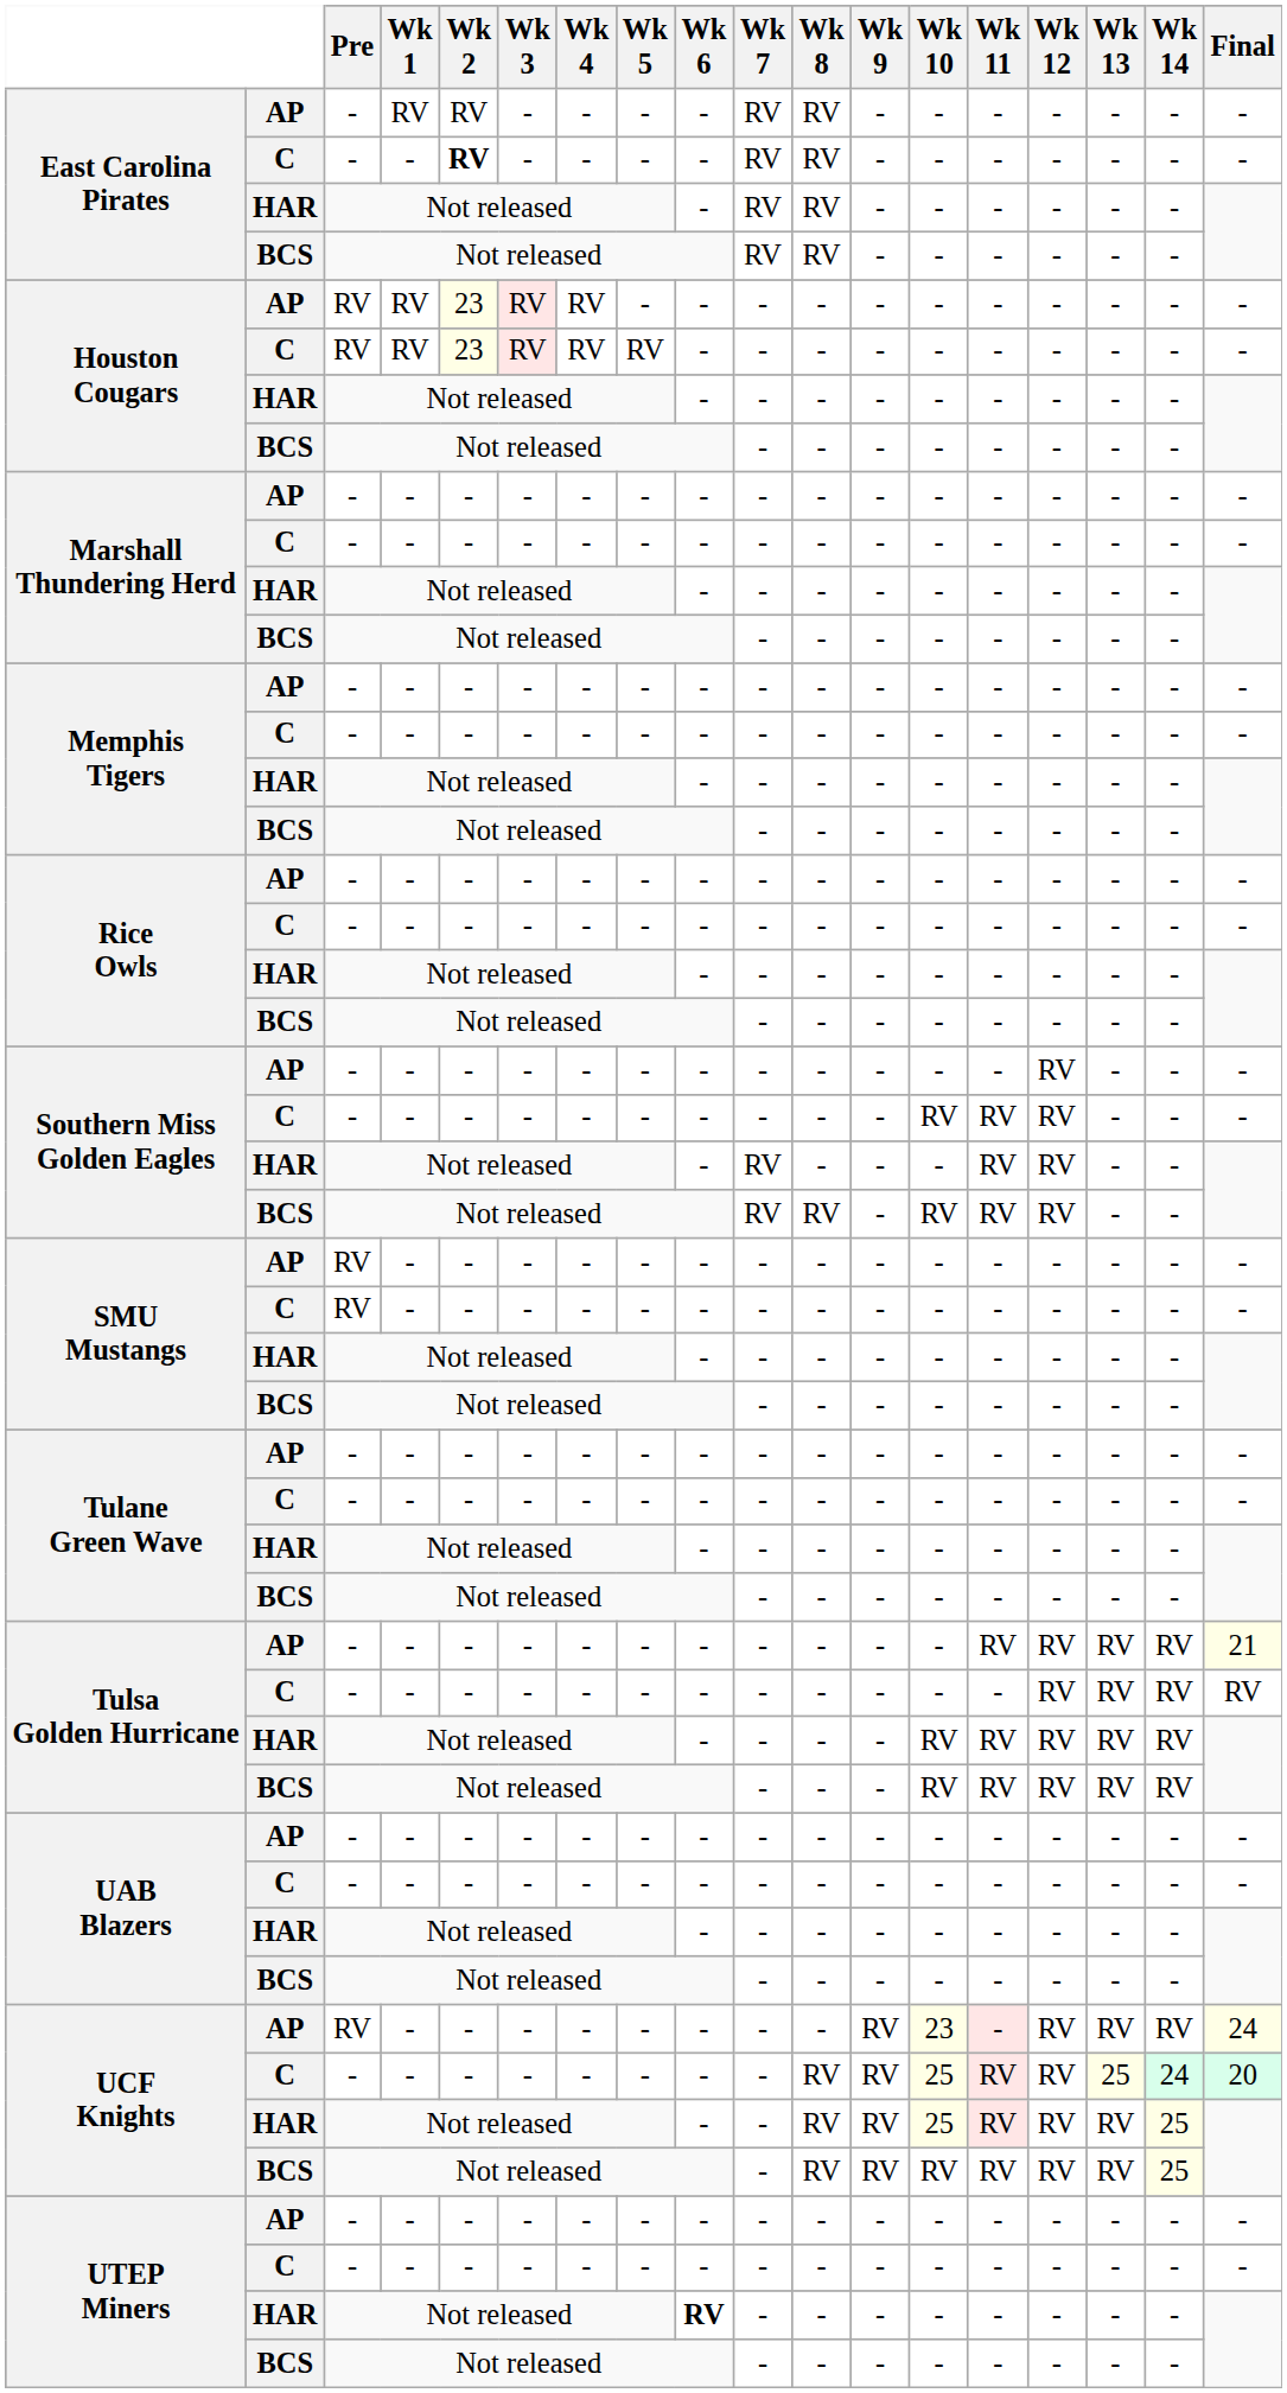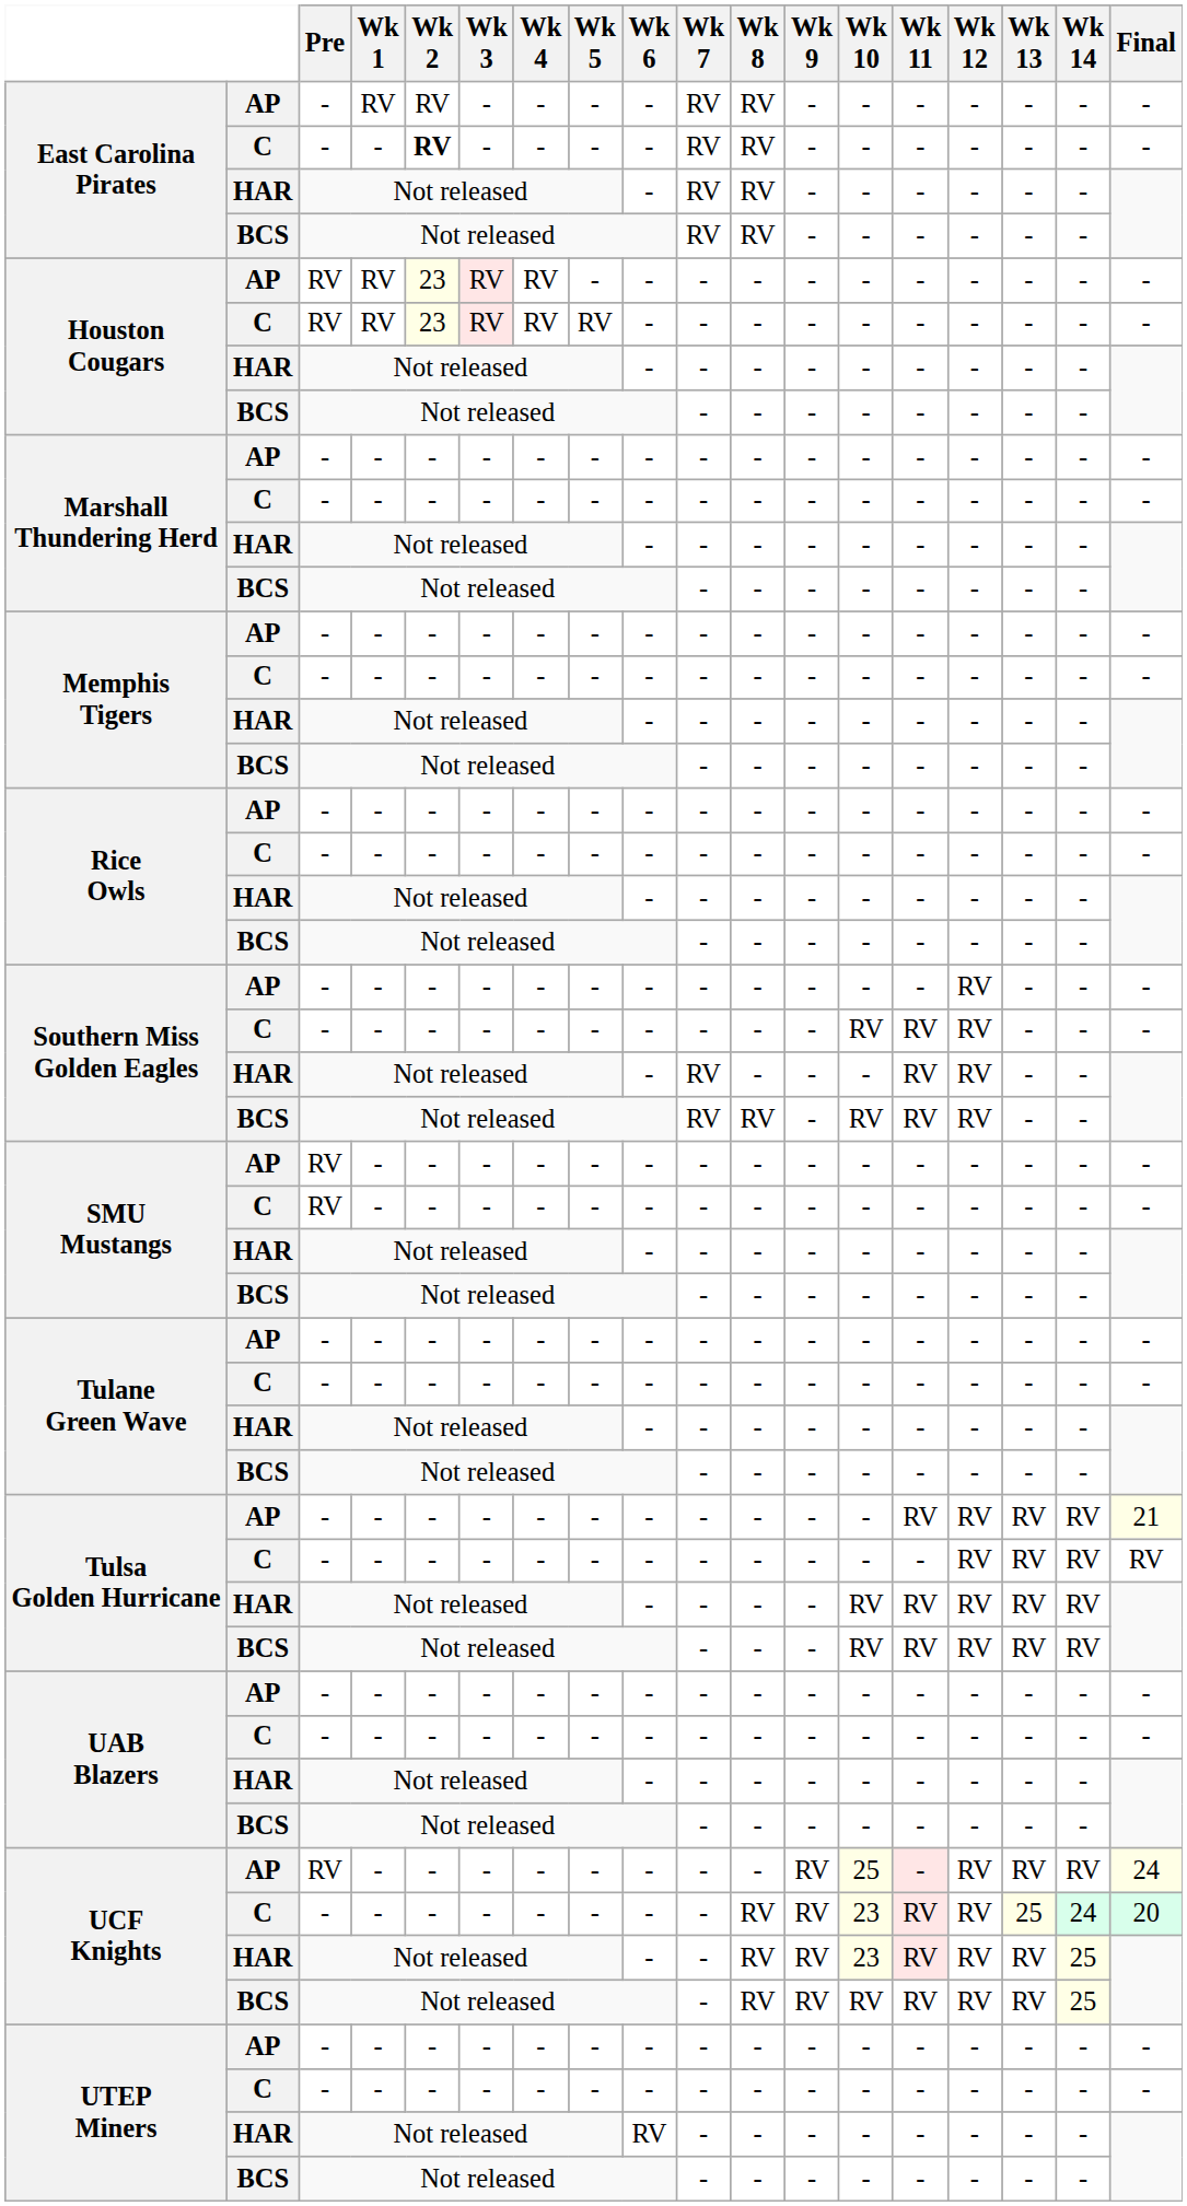UCF Knights / AP | Wk 10: 23 -> 25
UCF Knights / C | Wk 10: 25 -> 23
UCF Knights / HAR | Wk 10: 25 -> 23
UTEP Miners / HAR | Wk 6: bold -> normal
